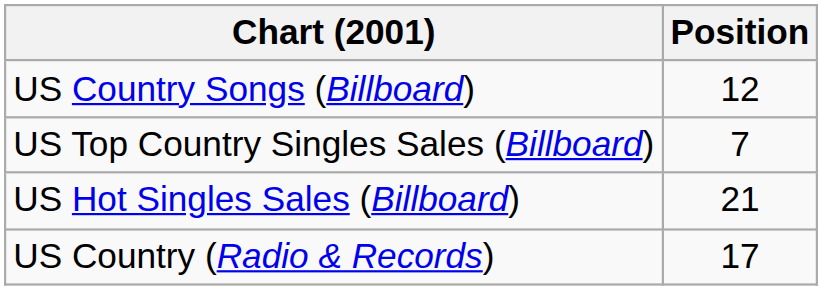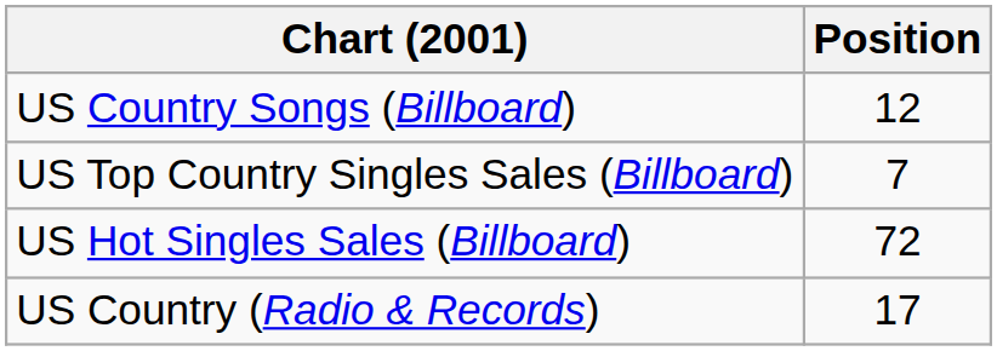US Hot Singles Sales (Billboard) | Position: 21 -> 72
